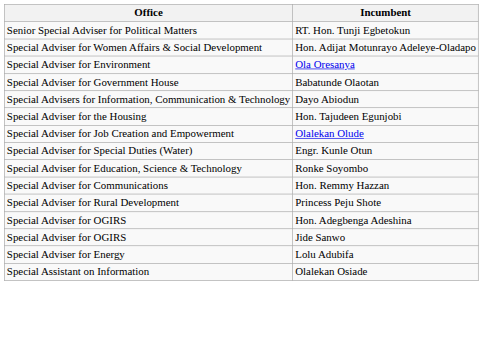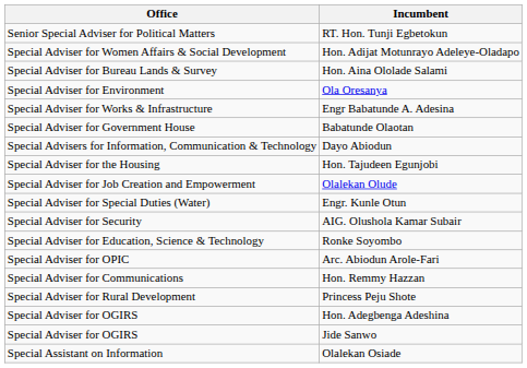+ row: Special Adviser for Bureau Lands & Survey | Hon. Aina Ololade Salami
+ row: Special Adviser for Works & Infrastructure | Engr Babatunde A. Adesina
+ row: Special Adviser for Security | AIG. Olushola Kamar Subair
+ row: Special Adviser for OPIC | Arc. Abiodun Arole-Fari
- row: Special Adviser for Energy | Lolu Adubifa
